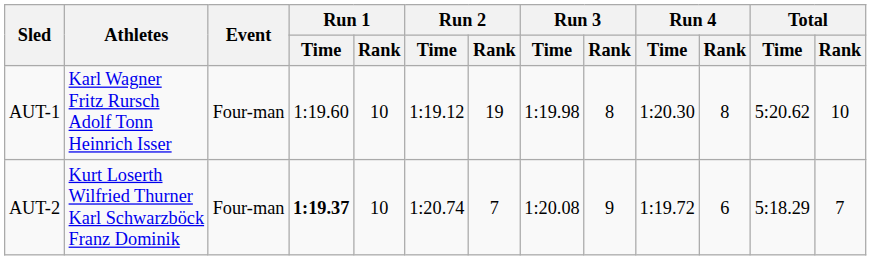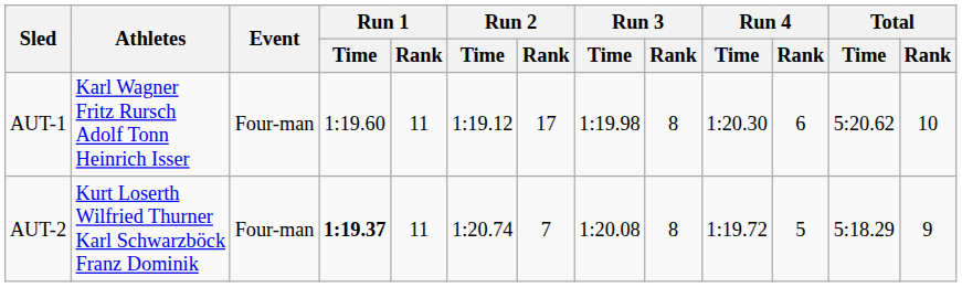AUT-1 | Run 1 / Rank: 10 -> 11
AUT-1 | Run 2 / Rank: 19 -> 17
AUT-1 | Run 4 / Rank: 8 -> 6
AUT-2 | Run 1 / Rank: 10 -> 11
AUT-2 | Run 3 / Rank: 9 -> 8
AUT-2 | Run 4 / Rank: 6 -> 5
AUT-2 | Total / Rank: 7 -> 9
